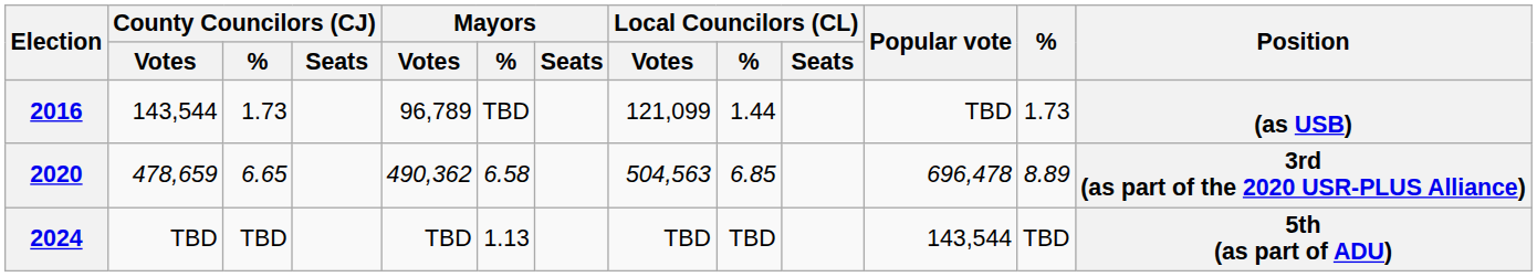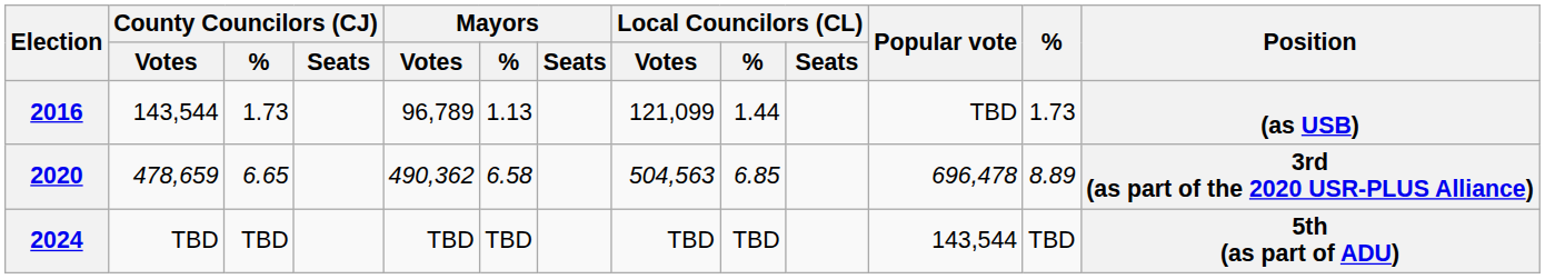2016 | Mayors / %: TBD -> 1.13
2024 | Mayors / %: 1.13 -> TBD
